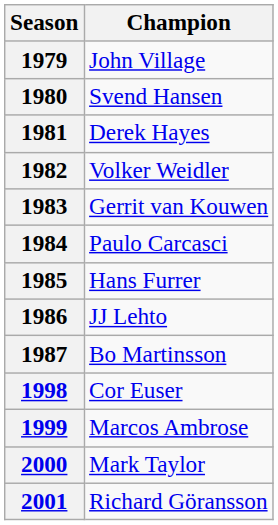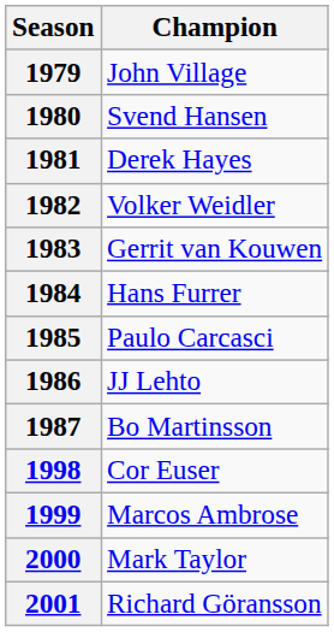1984 | Champion: Paulo Carcasci -> Hans Furrer
1985 | Champion: Hans Furrer -> Paulo Carcasci
